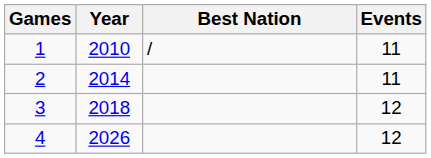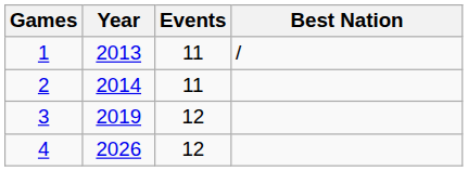columns swapped: Events <-> Best Nation
1 | Year: 2010 -> 2013
3 | Year: 2018 -> 2019
